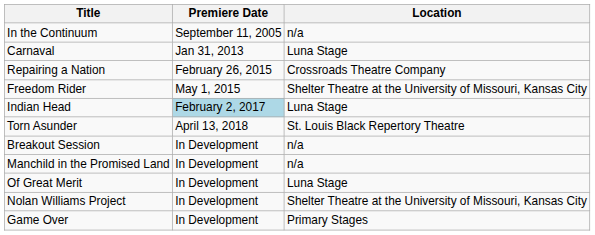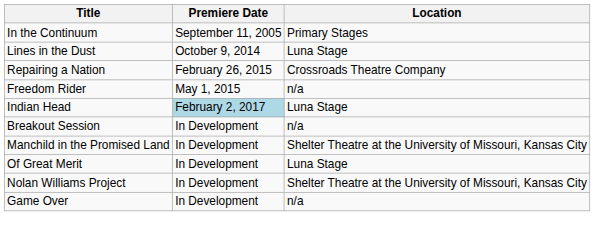In the Continuum | Location: n/a -> Primary Stages
- row: Carnaval | Jan 31, 2013 | Luna Stage
+ row: Lines in the Dust | October 9, 2014 | Luna Stage
Freedom Rider | Location: Shelter Theatre at the University of Missouri, Kansas City -> n/a
- row: Torn Asunder | April 13, 2018 | St. Louis Black Repertory Theatre
Manchild in the Promised Land | Location: n/a -> Shelter Theatre at the University of Missouri, Kansas City
Game Over | Location: Primary Stages -> n/a
